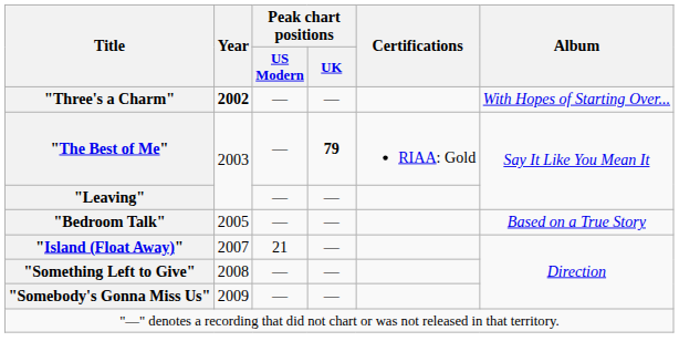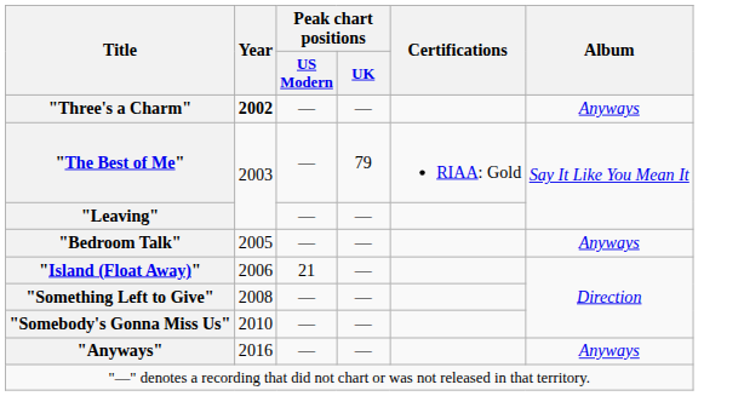"Three's a Charm" | Album: With Hopes of Starting Over... -> Anyways
"The Best of Me" | Peak chart positions / UK: bold -> normal
"Bedroom Talk" | Album: Based on a True Story -> Anyways
"Island (Float Away)" | Year: 2007 -> 2006
"Somebody's Gonna Miss Us" | Year: 2009 -> 2010
+ row: "Anyways" | 2016 | — | — | Anyways
